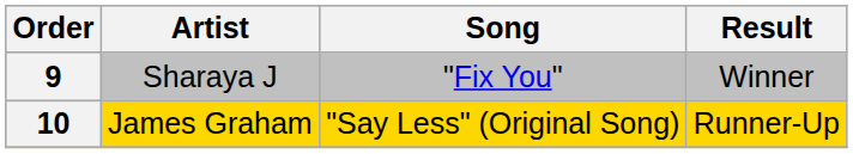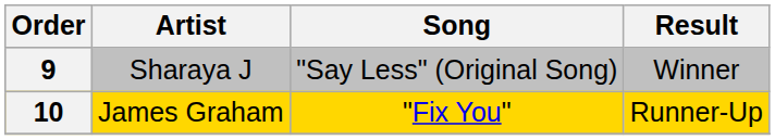9 | Song: "Fix You" -> "Say Less" (Original Song)
10 | Song: "Say Less" (Original Song) -> "Fix You"
